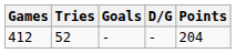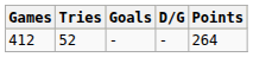412 | Points: 204 -> 264
